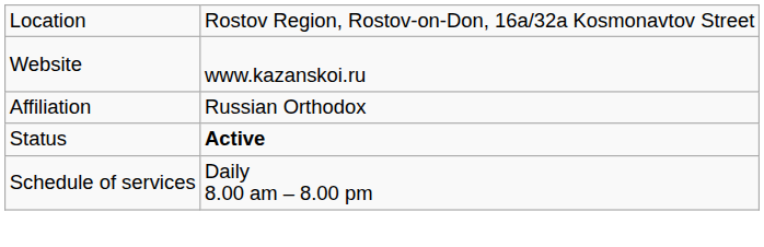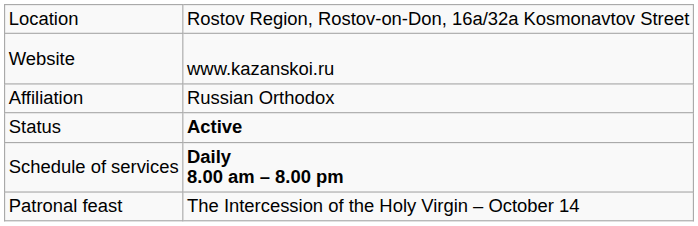Schedule of services | column 2: normal -> bold
+ row: Patronal feast | The Intercession of the Holy Virgin – October 14
